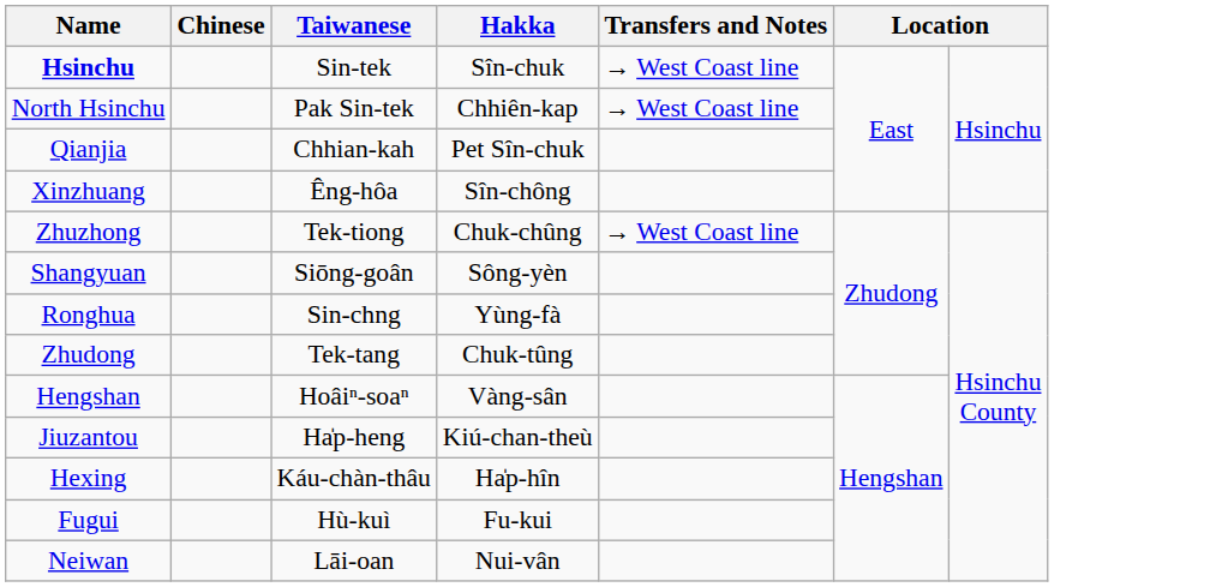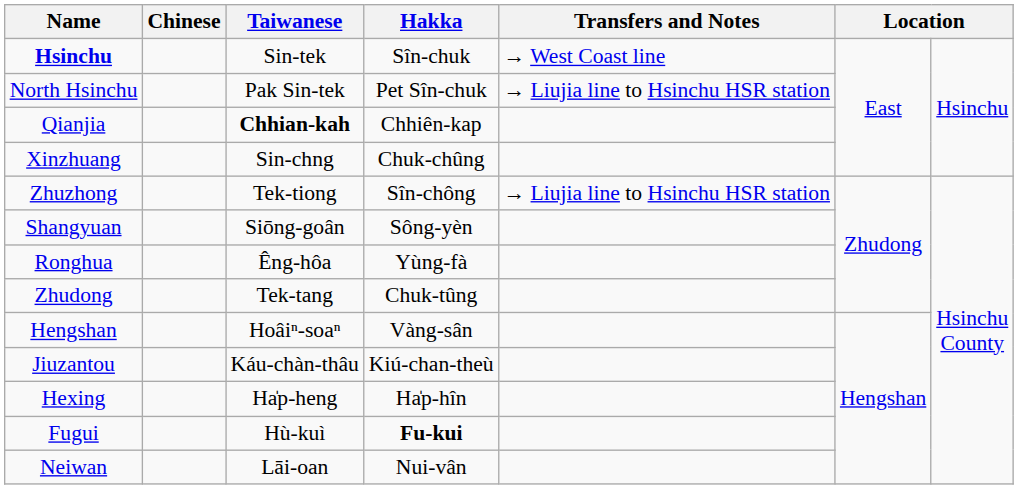North Hsinchu | Hakka: Chhiên-kap -> Pet Sîn-chuk
North Hsinchu | Transfers and Notes: → West Coast line -> → Liujia line to Hsinchu HSR station
Qianjia | Taiwanese: normal -> bold
Qianjia | Hakka: Pet Sîn-chuk -> Chhiên-kap
Xinzhuang | Taiwanese: Êng-hôa -> Sin-chng
Xinzhuang | Hakka: Sîn-chông -> Chuk-chûng
Zhuzhong | Hakka: Chuk-chûng -> Sîn-chông
Zhuzhong | Transfers and Notes: → West Coast line -> → Liujia line to Hsinchu HSR station
Ronghua | Taiwanese: Sin-chng -> Êng-hôa
Jiuzantou | Taiwanese: Ha̍p-heng -> Káu-chàn-thâu
Hexing | Taiwanese: Káu-chàn-thâu -> Ha̍p-heng
Fugui | Hakka: normal -> bold
